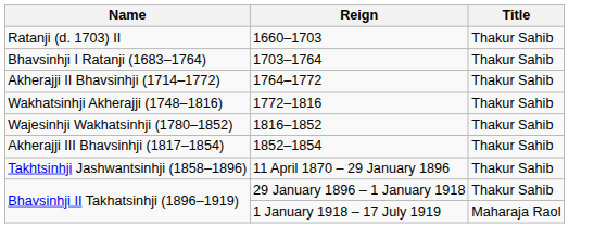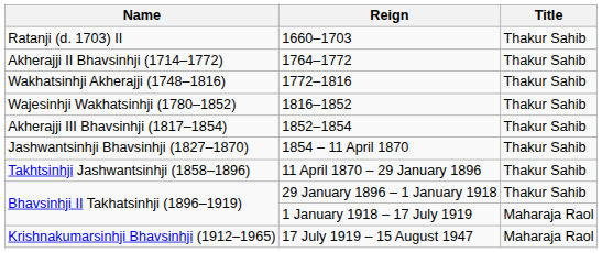- row: Bhavsinhji I Ratanji (1683–1764) | 1703–1764 | Thakur Sahib
+ row: Jashwantsinhji Bhavsinhji (1827–1870) | 1854 – 11 April 1870 | Thakur Sahib
+ row: Krishnakumarsinhji Bhavsinhji (1912–1965) | 17 July 1919 – 15 August 1947 | Maharaja Raol
